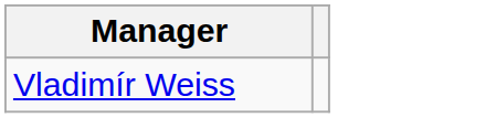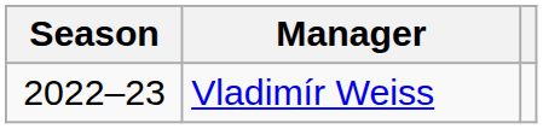+ column: Season | 2022–23
